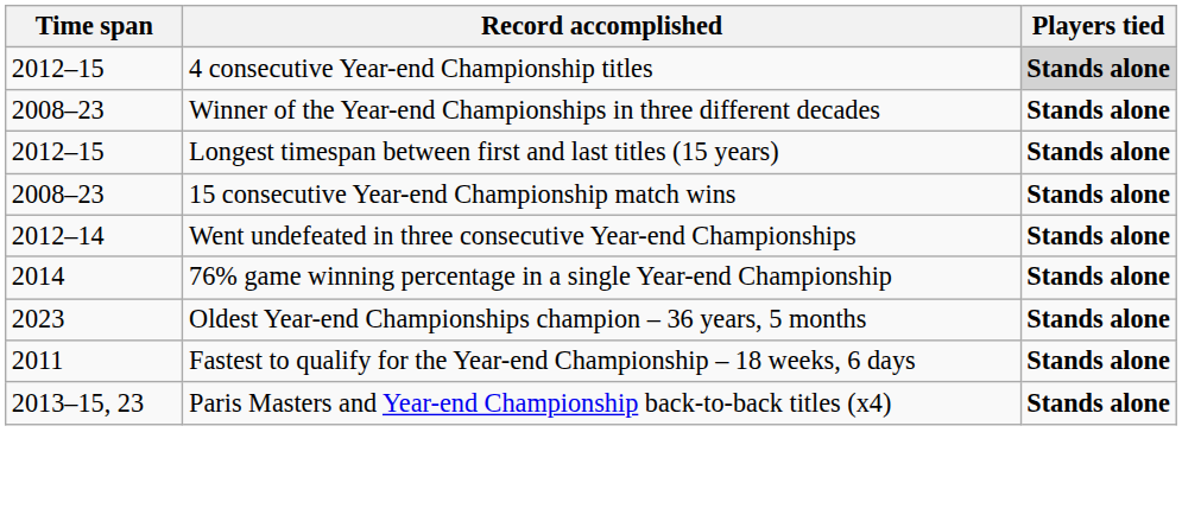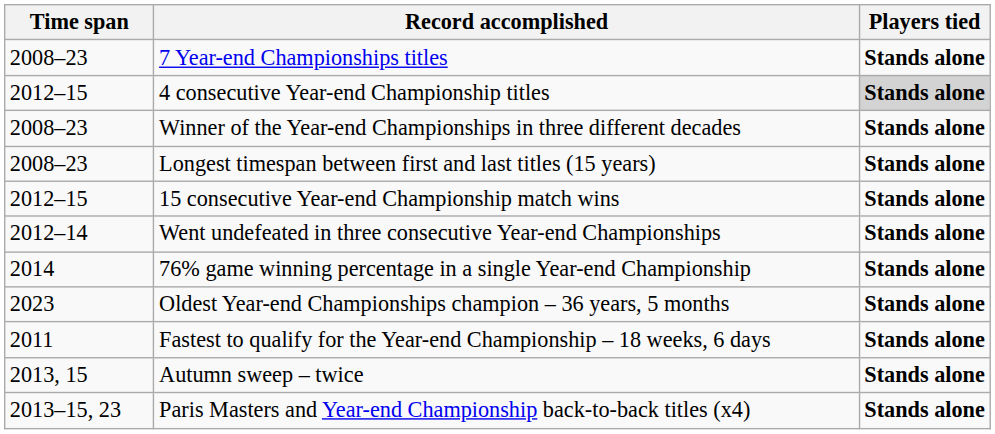+ row: 2008–23 | 7 Year-end Championships titles | Stands alone
Longest timespan between first and last titles (15 years) | Time span: 2012–15 -> 2008–23
15 consecutive Year-end Championship match wins | Time span: 2008–23 -> 2012–15
+ row: 2013, 15 | Autumn sweep – twice | Stands alone
